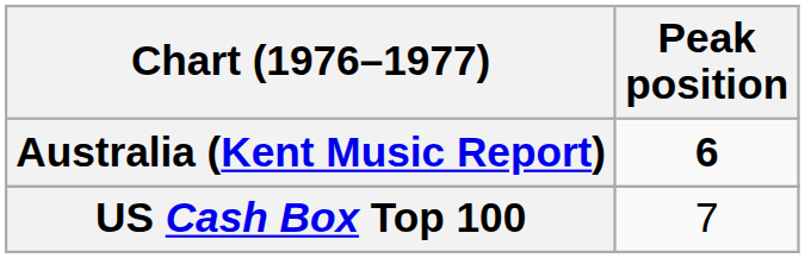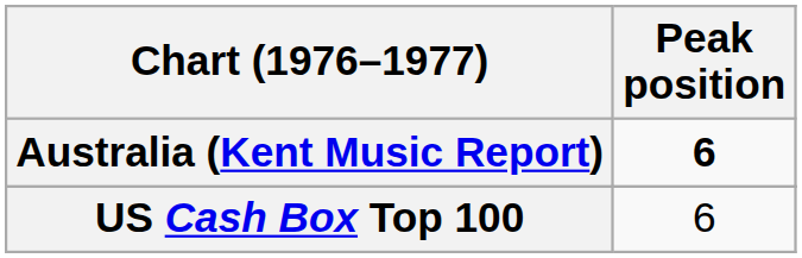US Cash Box Top 100 | Peak position: 7 -> 6
